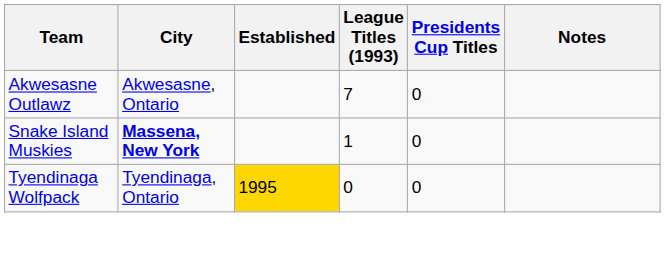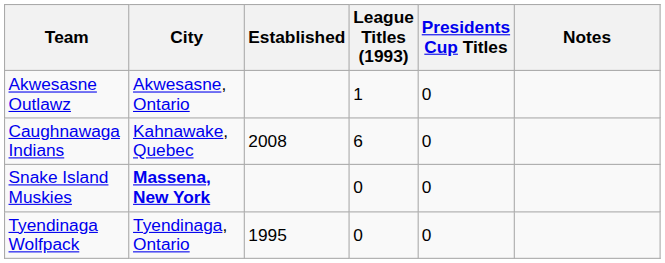Akwesasne Outlawz | League Titles (1993): 7 -> 1
+ row: Caughnawaga Indians | Kahnawake, Quebec | 2008 | 6 | 0
Snake Island Muskies | League Titles (1993): 1 -> 0
Tyendinaga Wolfpack | Established: gold background -> no background
